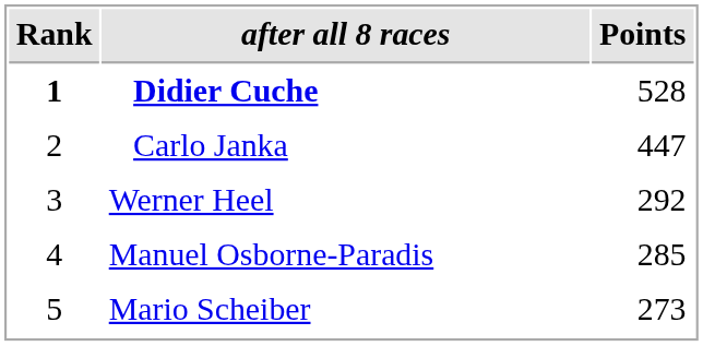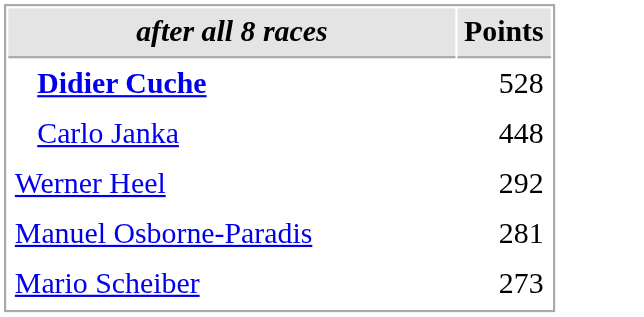- column: Rank | 1 | 2 | 3 | 4 | 5
Carlo Janka | Points: 447 -> 448
Manuel Osborne-Paradis | Points: 285 -> 281
